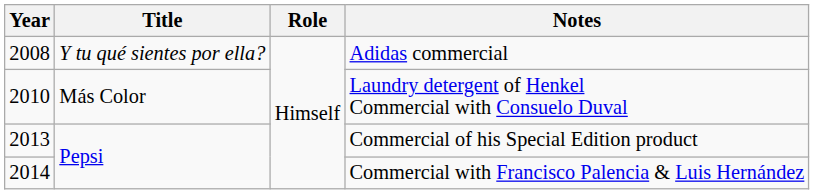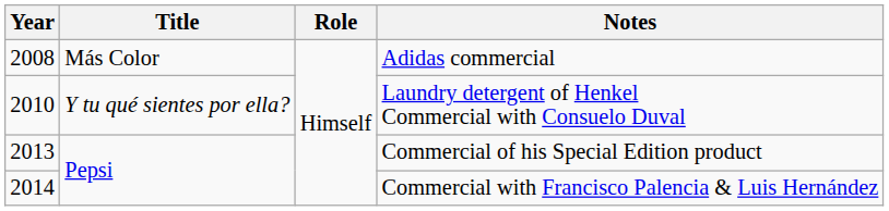Adidas commercial | Title: Y tu qué sientes por ella? -> Más Color
Laundry detergent of Henkel Commercial with Consuelo Duval | Title: Más Color -> Y tu qué sientes por ella?
